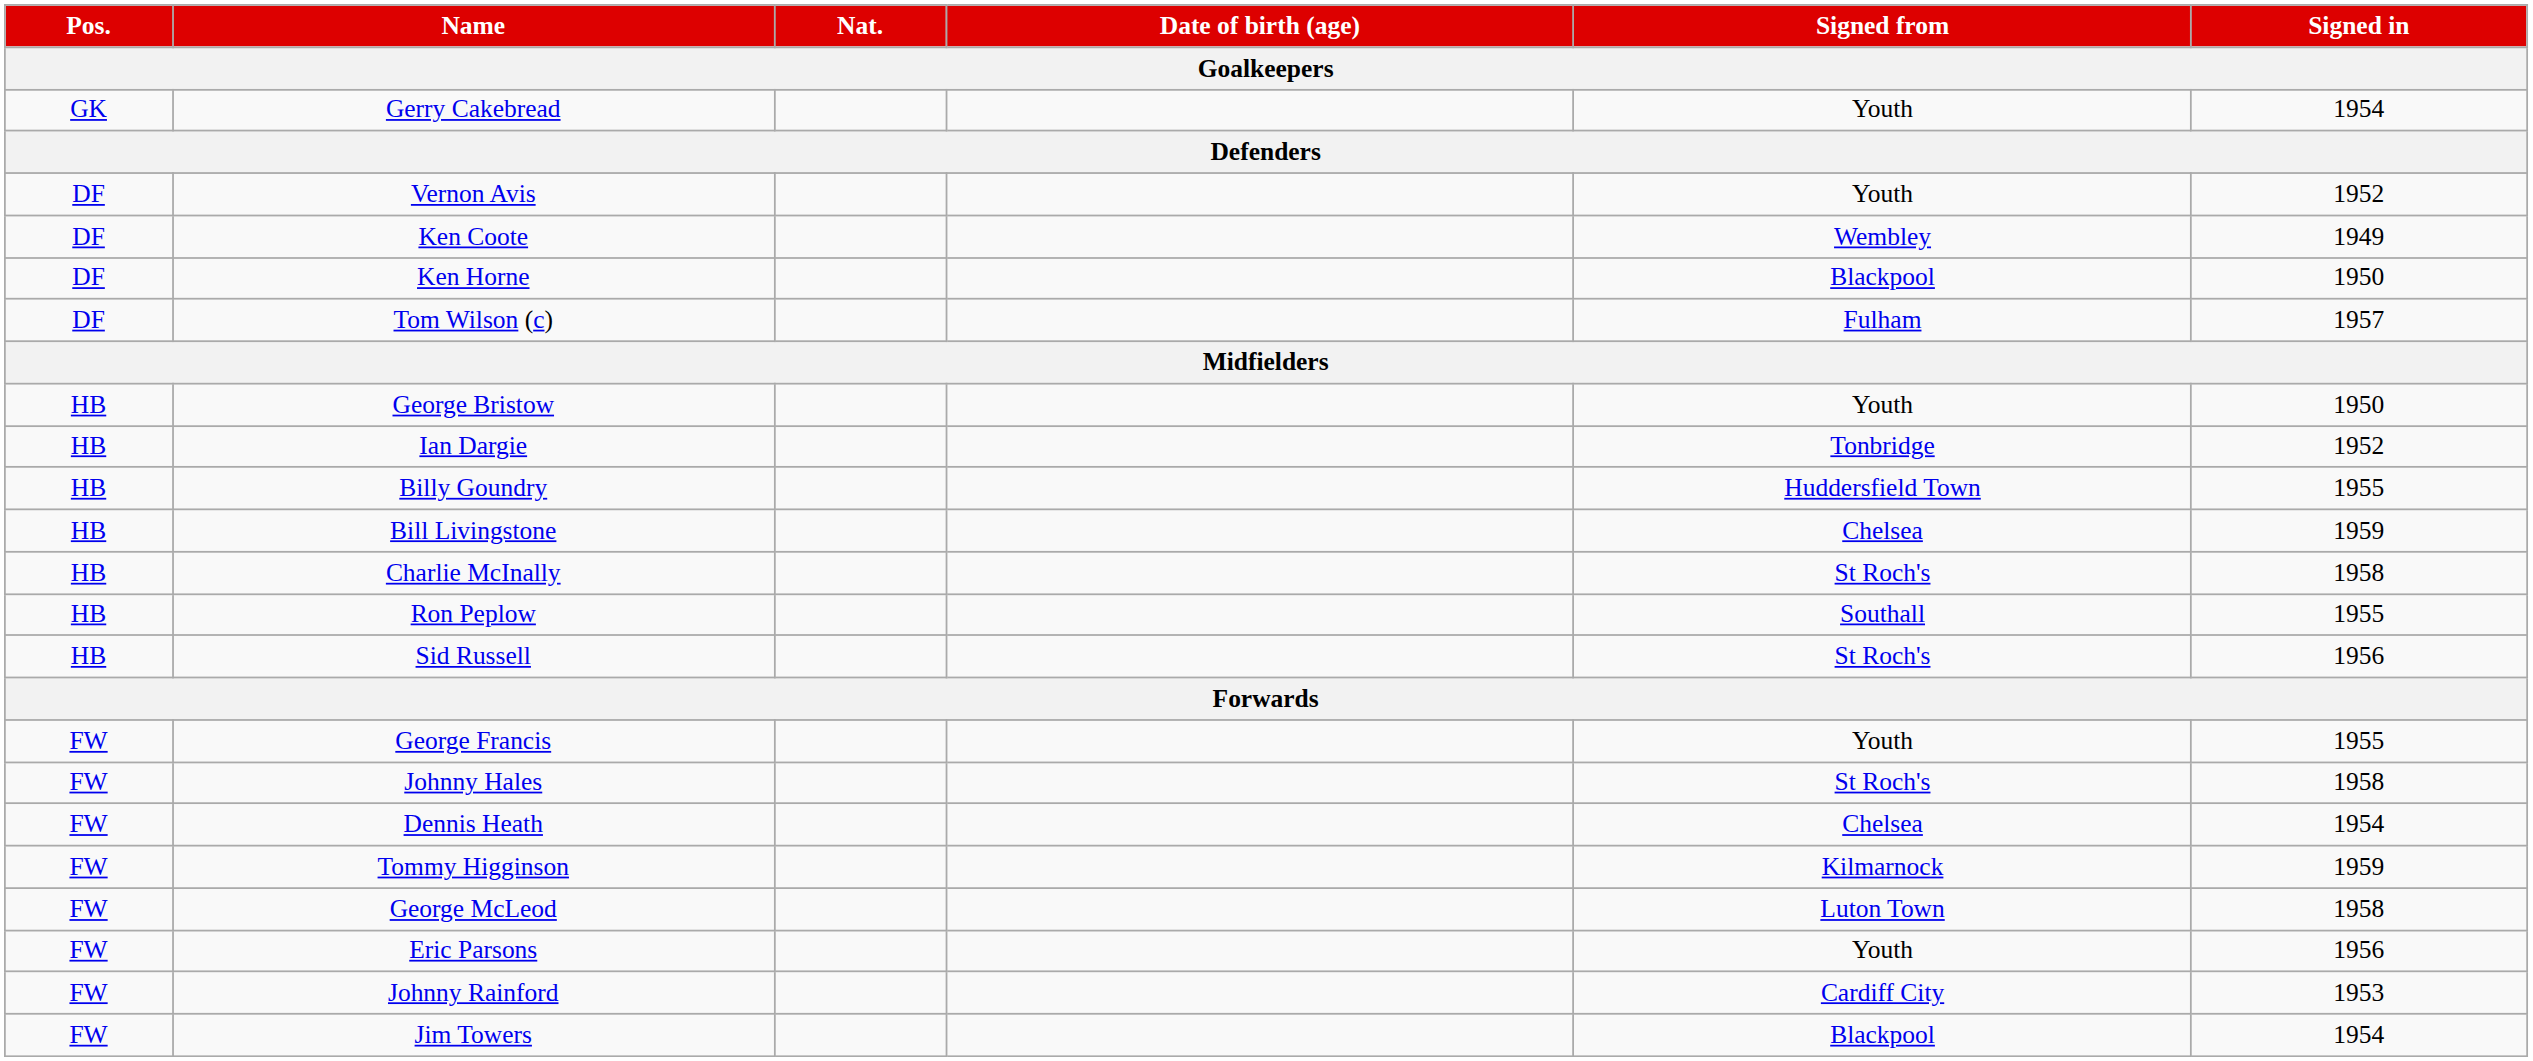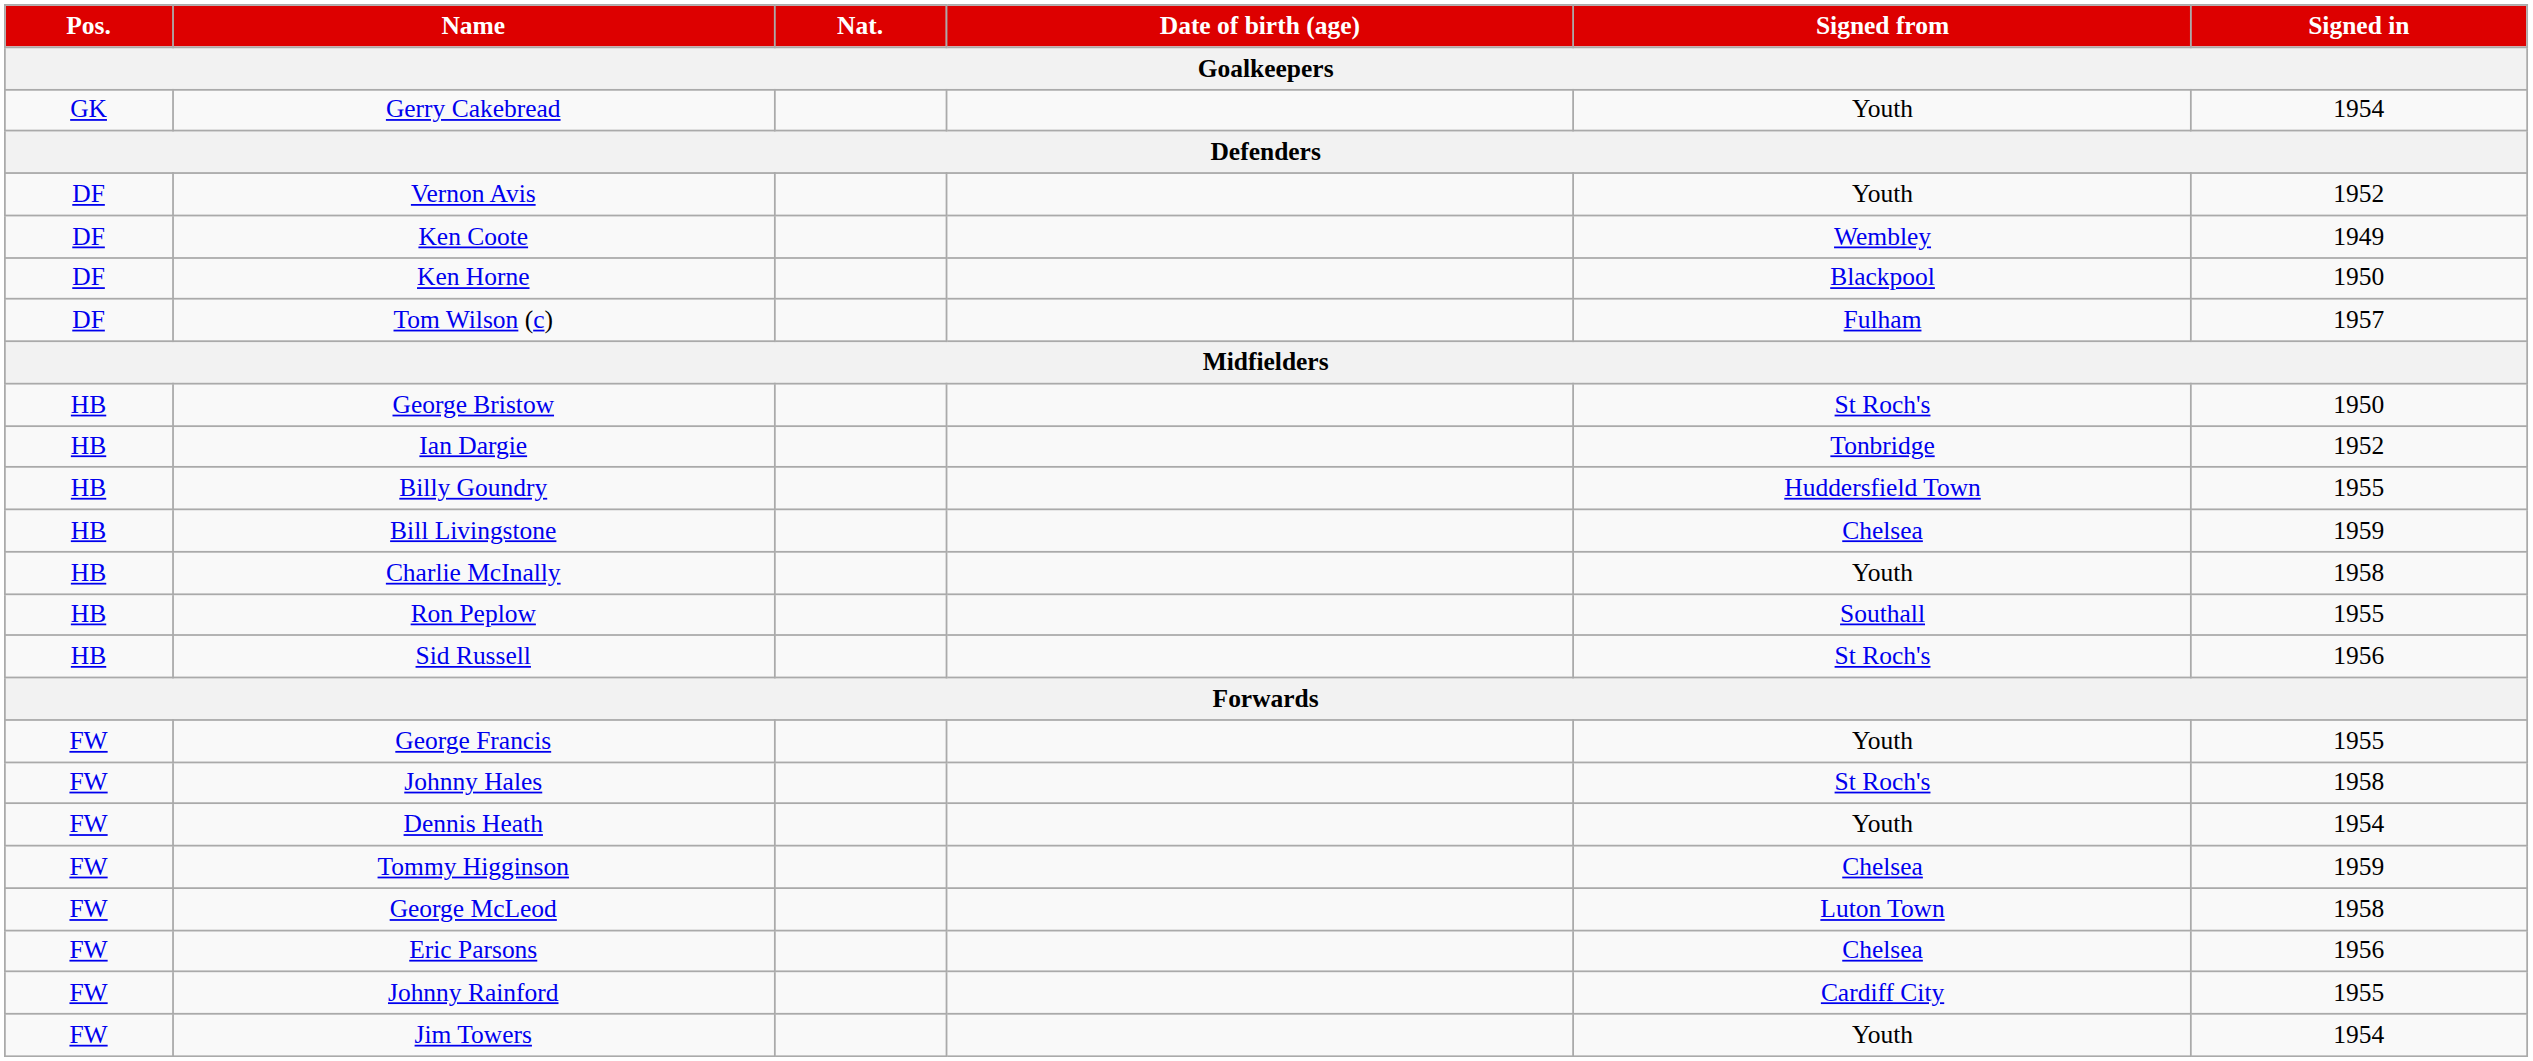George Bristow | Signed from: Youth -> St Roch's
Charlie McInally | Signed from: St Roch's -> Youth
Dennis Heath | Signed from: Chelsea -> Youth
Tommy Higginson | Signed from: Kilmarnock -> Chelsea
Eric Parsons | Signed from: Youth -> Chelsea
Johnny Rainford | Signed in: 1953 -> 1955
Jim Towers | Signed from: Blackpool -> Youth
